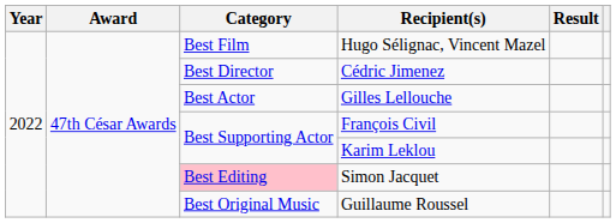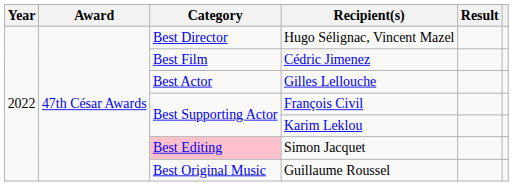Hugo Sélignac, Vincent Mazel | Category: Best Film -> Best Director
Cédric Jimenez | Category: Best Director -> Best Film
